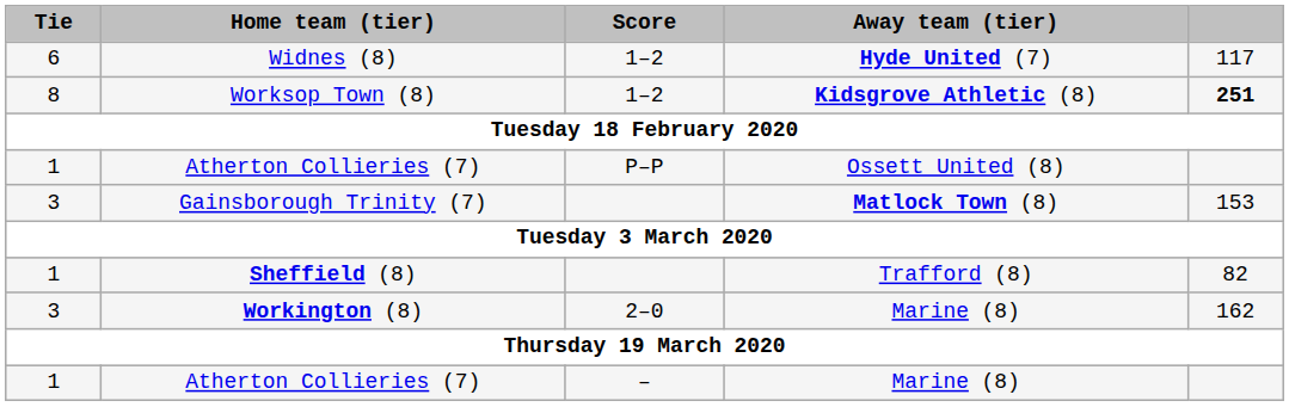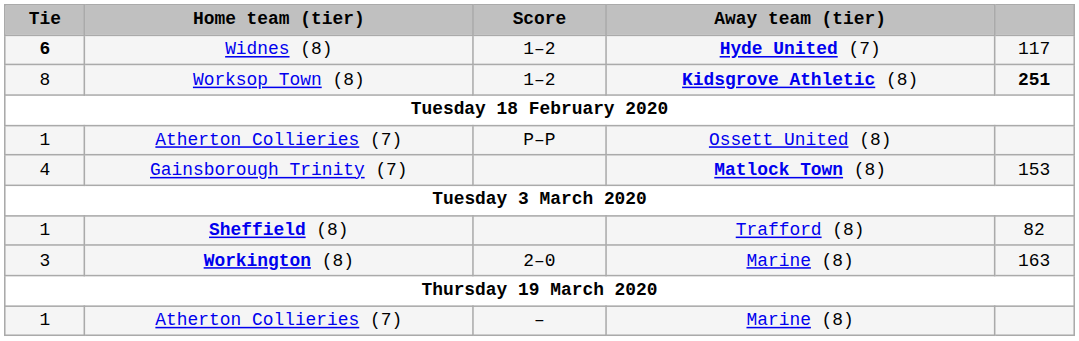Widnes (8) | Tie: normal -> bold
Gainsborough Trinity (7) | Tie: 3 -> 4
Workington (8) | column 5: 162 -> 163
